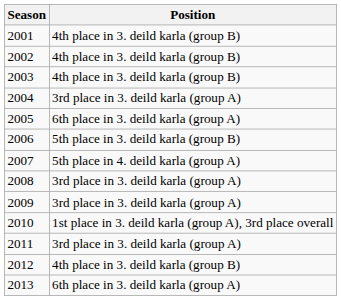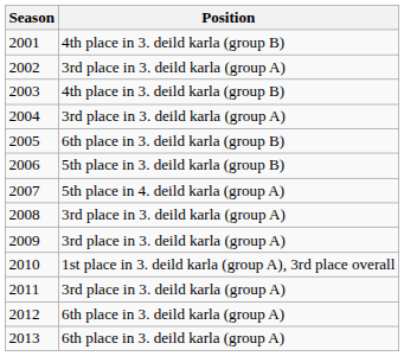2002 | Position: 4th place in 3. deild karla (group B) -> 3rd place in 3. deild karla (group A)
2005 | Position: 6th place in 3. deild karla (group A) -> 6th place in 3. deild karla (group B)
2012 | Position: 4th place in 3. deild karla (group B) -> 6th place in 3. deild karla (group A)
